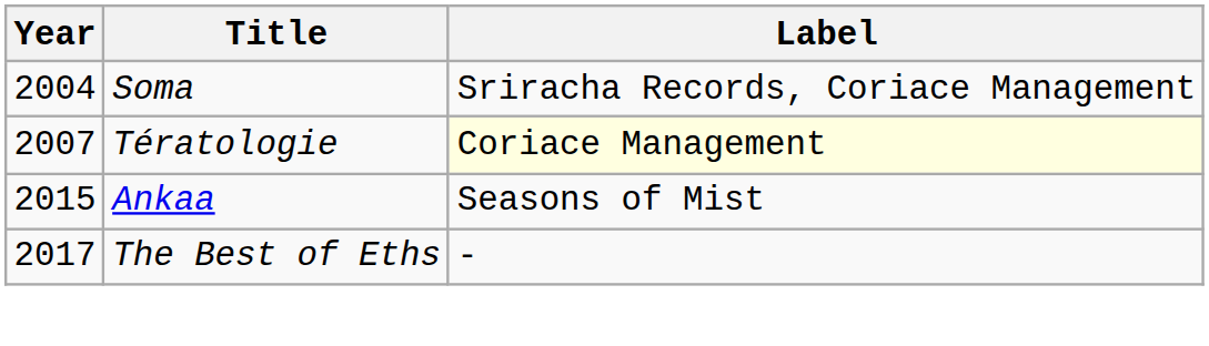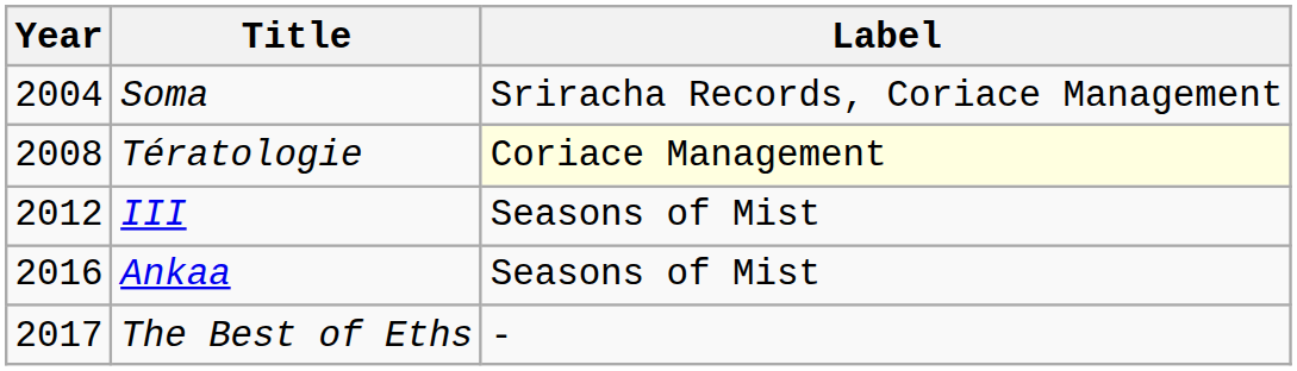Tératologie | Year: 2007 -> 2008
+ row: 2012 | III | Seasons of Mist
Ankaa | Year: 2015 -> 2016
